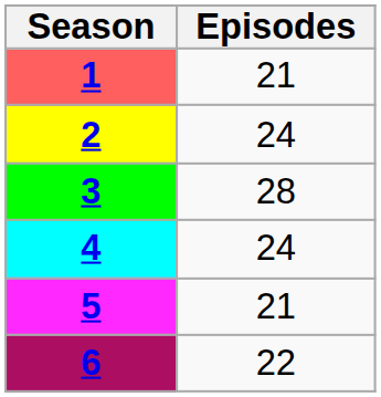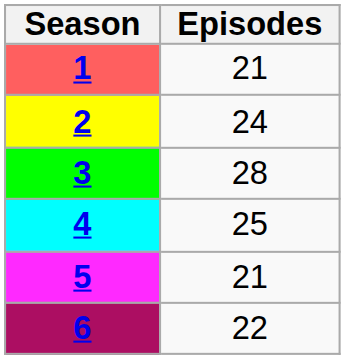4 | Episodes: 24 -> 25
